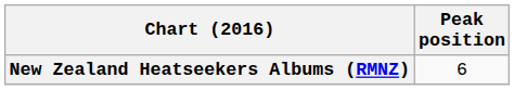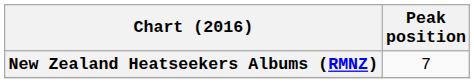New Zealand Heatseekers Albums (RMNZ) | Peak position: 6 -> 7
